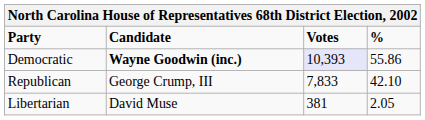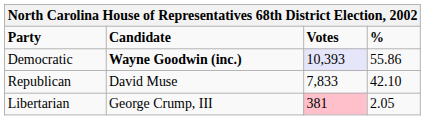Republican | Candidate: George Crump, III -> David Muse
Libertarian | Candidate: David Muse -> George Crump, III
Libertarian | Votes: no background -> pink background
